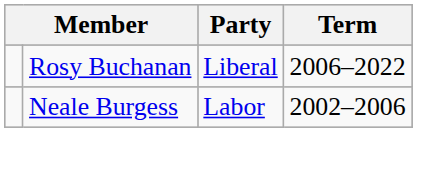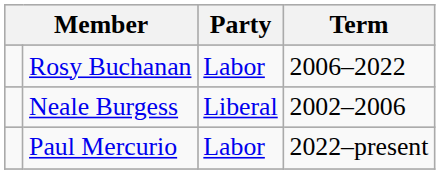Rosy Buchanan | Party: Liberal -> Labor
Neale Burgess | Party: Labor -> Liberal
+ row: Paul Mercurio | Labor | 2022–present
